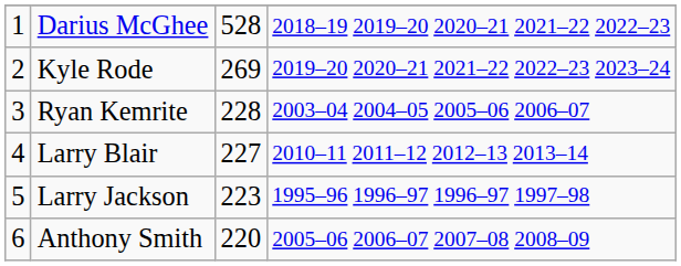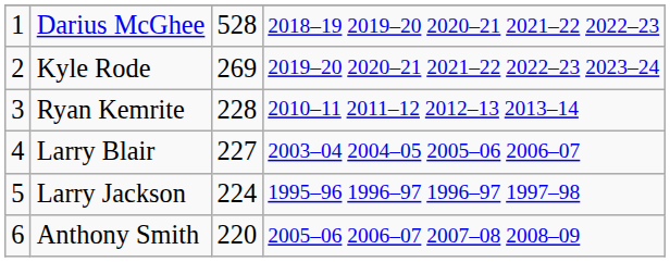Ryan Kemrite | column 4: 2003–04 2004–05 2005–06 2006–07 -> 2010–11 2011–12 2012–13 2013–14
Larry Blair | column 4: 2010–11 2011–12 2012–13 2013–14 -> 2003–04 2004–05 2005–06 2006–07
Larry Jackson | column 3: 223 -> 224
